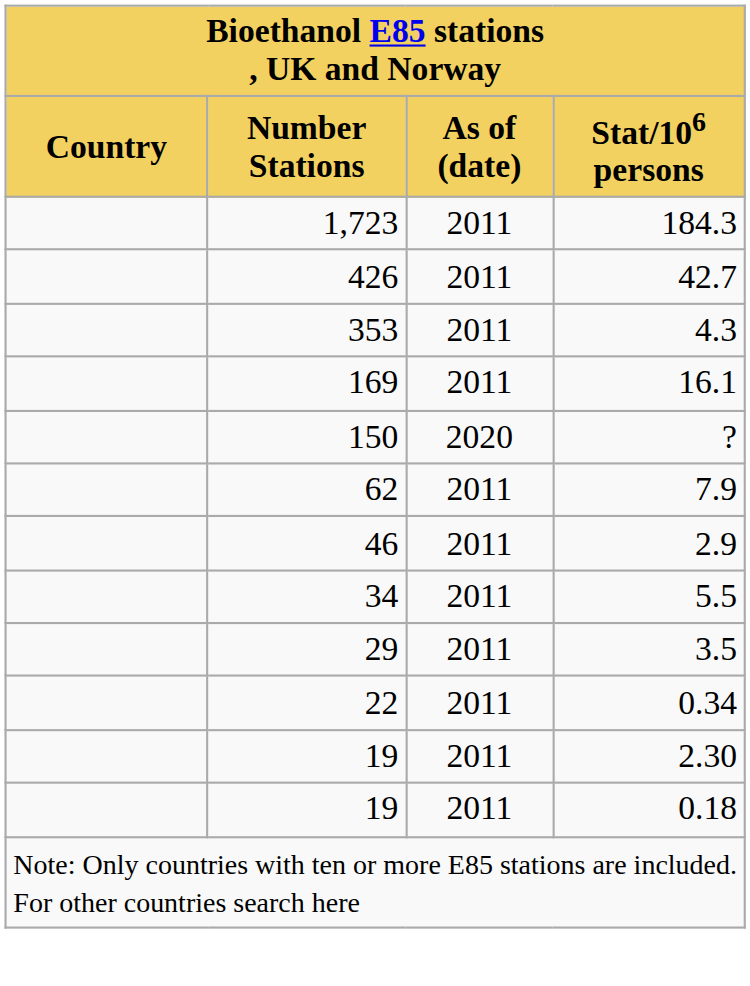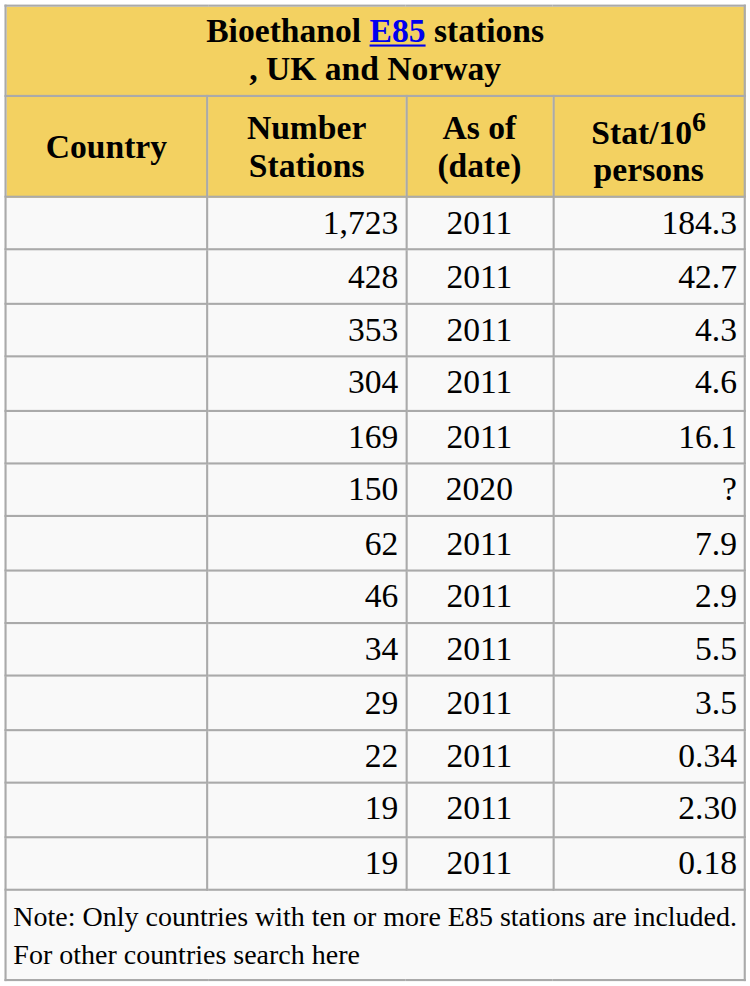42.7 | Number Stations: 426 -> 428
+ row: 304 | 2011 | 4.6
